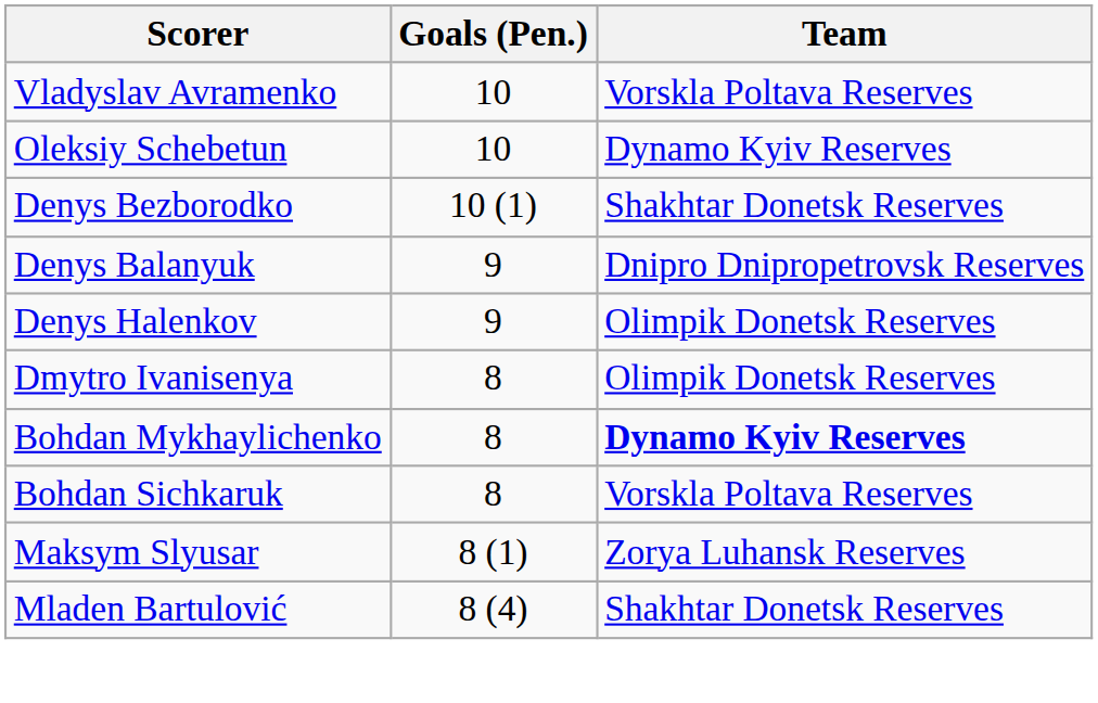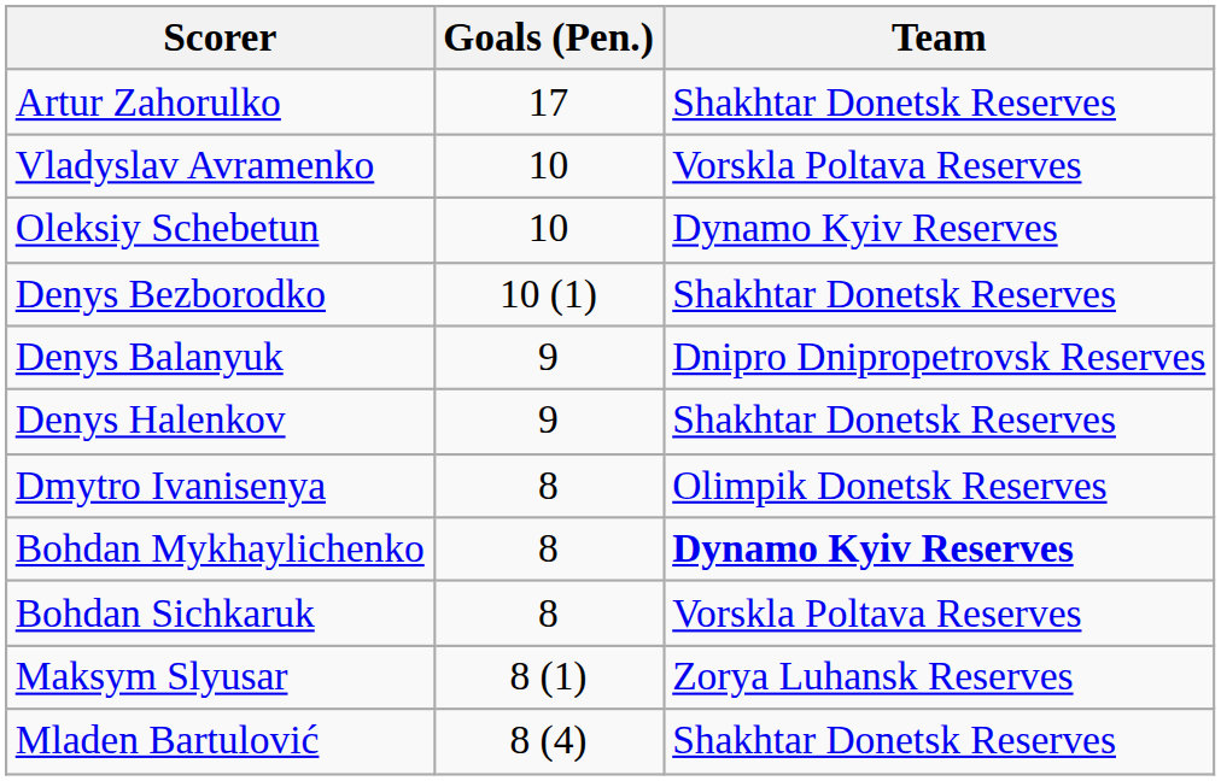+ row: Artur Zahorulko | 17 | Shakhtar Donetsk Reserves
Denys Halenkov | Team: Olimpik Donetsk Reserves -> Shakhtar Donetsk Reserves
